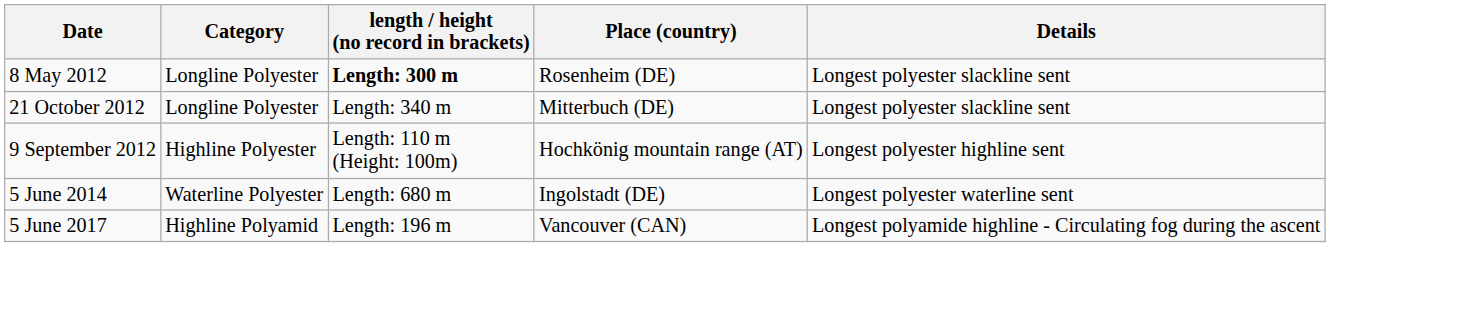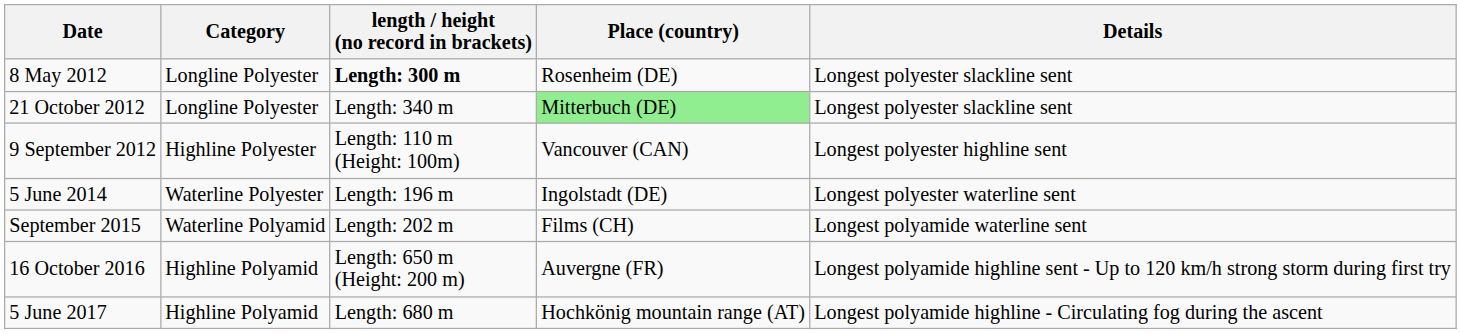21 October 2012 | Place (country): no background -> lightgreen background
9 September 2012 | Place (country): Hochkönig mountain range (AT) -> Vancouver (CAN)
5 June 2014 | length / height (no record in brackets): Length: 680 m -> Length: 196 m
+ row: September 2015 | Waterline Polyamid | Length: 202 m | Films (CH) | Longest polyamide waterline sent
+ row: 16 October 2016 | Highline Polyamid | Length: 650 m (Height: 200 m) | Auvergne (FR) | Longest polyamide highline sent - Up to 120 km/h strong storm during first try
5 June 2017 | length / height (no record in brackets): Length: 196 m -> Length: 680 m
5 June 2017 | Place (country): Vancouver (CAN) -> Hochkönig mountain range (AT)
